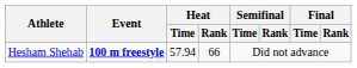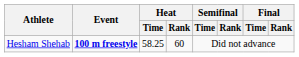Hesham Shehab | Heat / Time: 57.94 -> 58.25
Hesham Shehab | Heat / Rank: 66 -> 60
